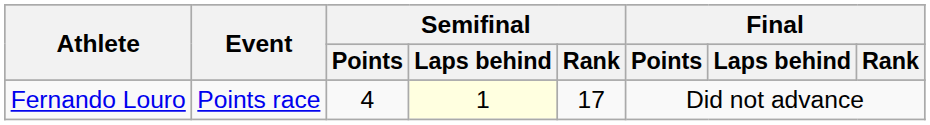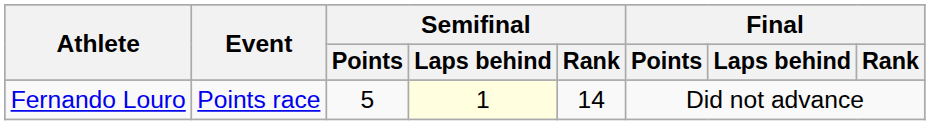Fernando Louro | Semifinal / Points: 4 -> 5
Fernando Louro | Semifinal / Rank: 17 -> 14
